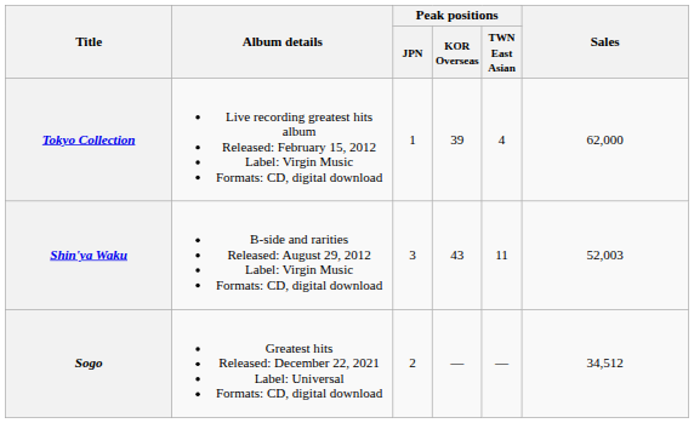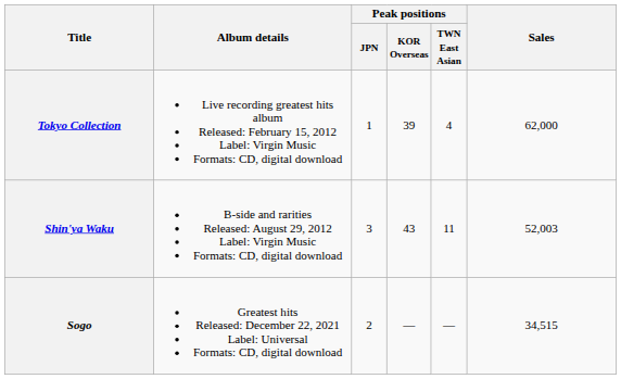Sogo | Sales: 34,512 -> 34,515
